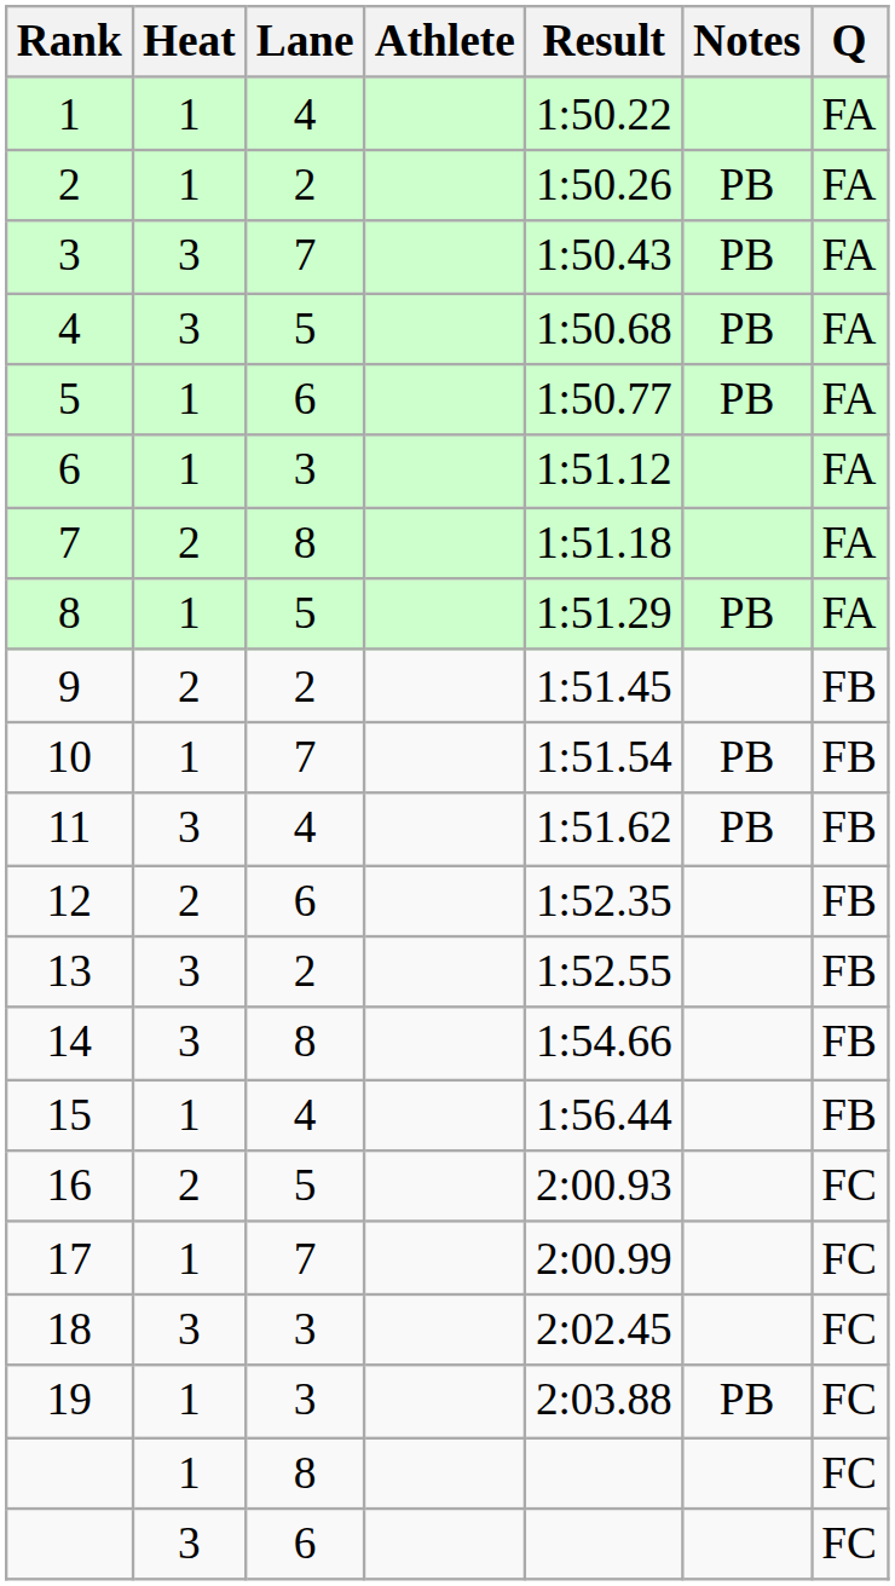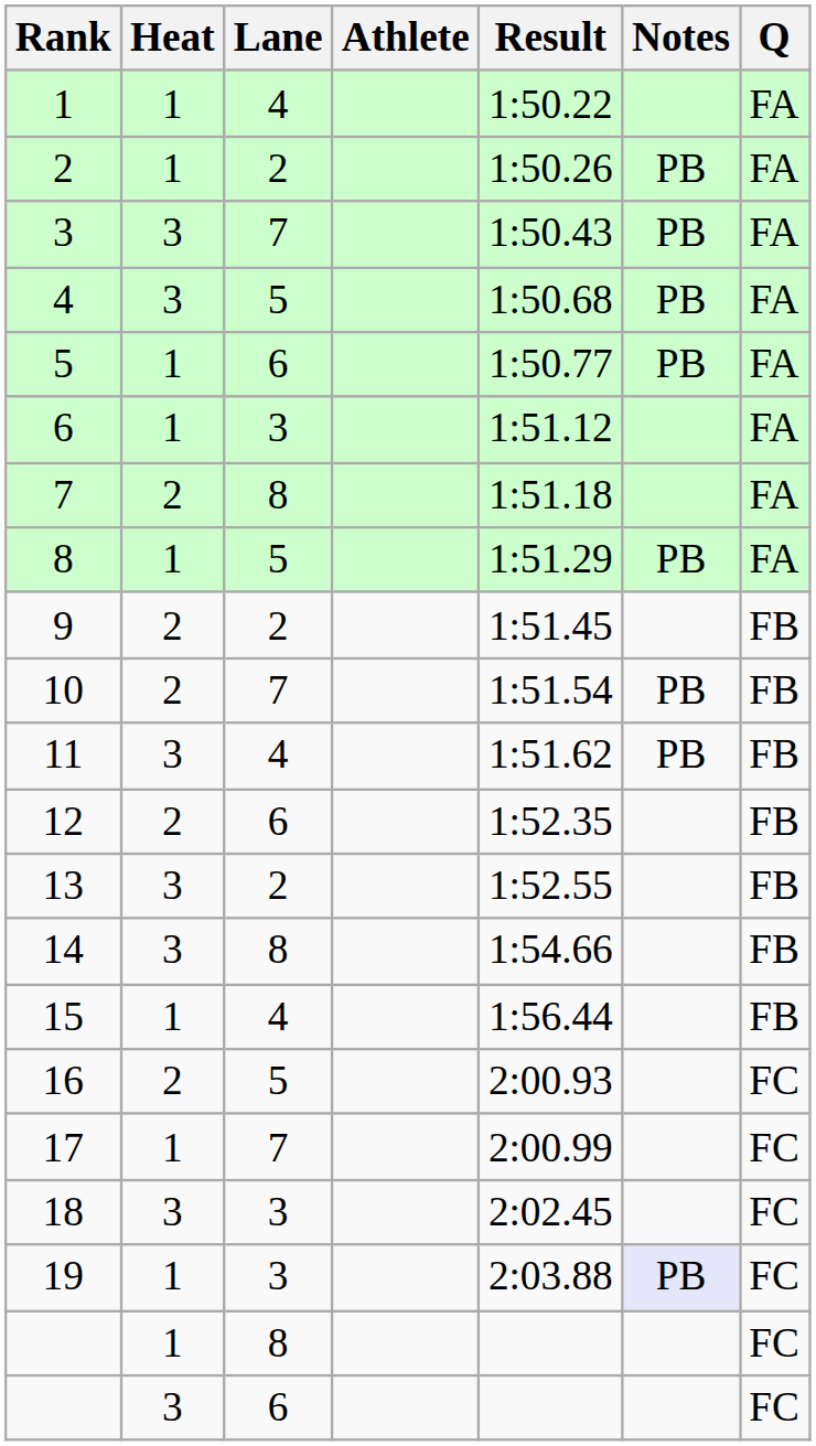10 | Heat: 1 -> 2
19 | Notes: no background -> lavender background
